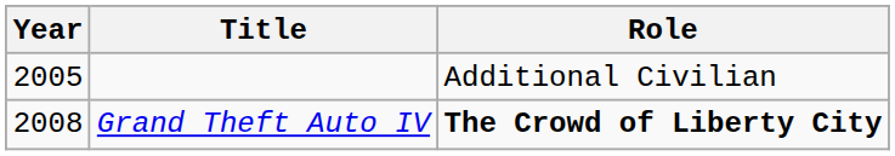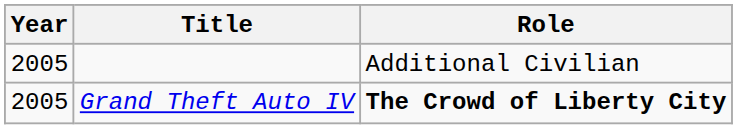Grand Theft Auto IV | Year: 2008 -> 2005
